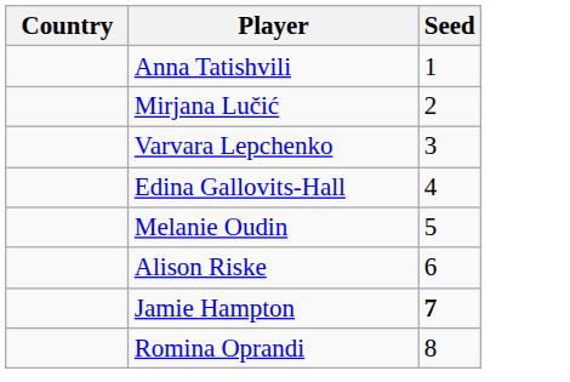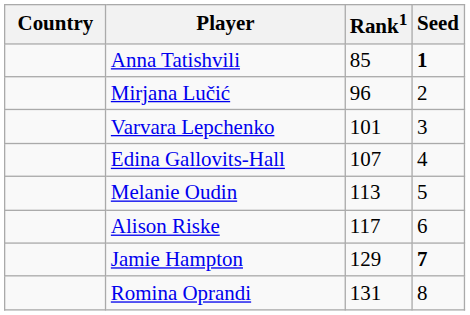+ column: Rank1 | 85 | 96 | 101 | 107 | 113 | 117 | 129 | 131
Anna Tatishvili | Seed: normal -> bold
